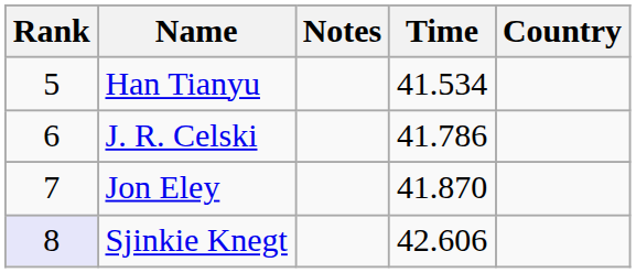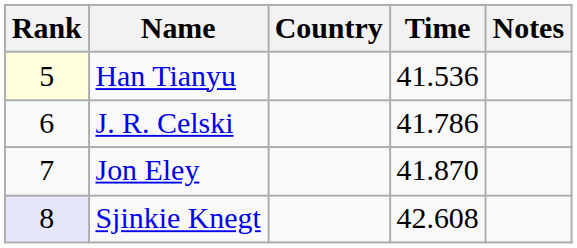columns swapped: Country <-> Notes
Han Tianyu | Rank: no background -> lightyellow background
Han Tianyu | Time: 41.534 -> 41.536
Sjinkie Knegt | Time: 42.606 -> 42.608
